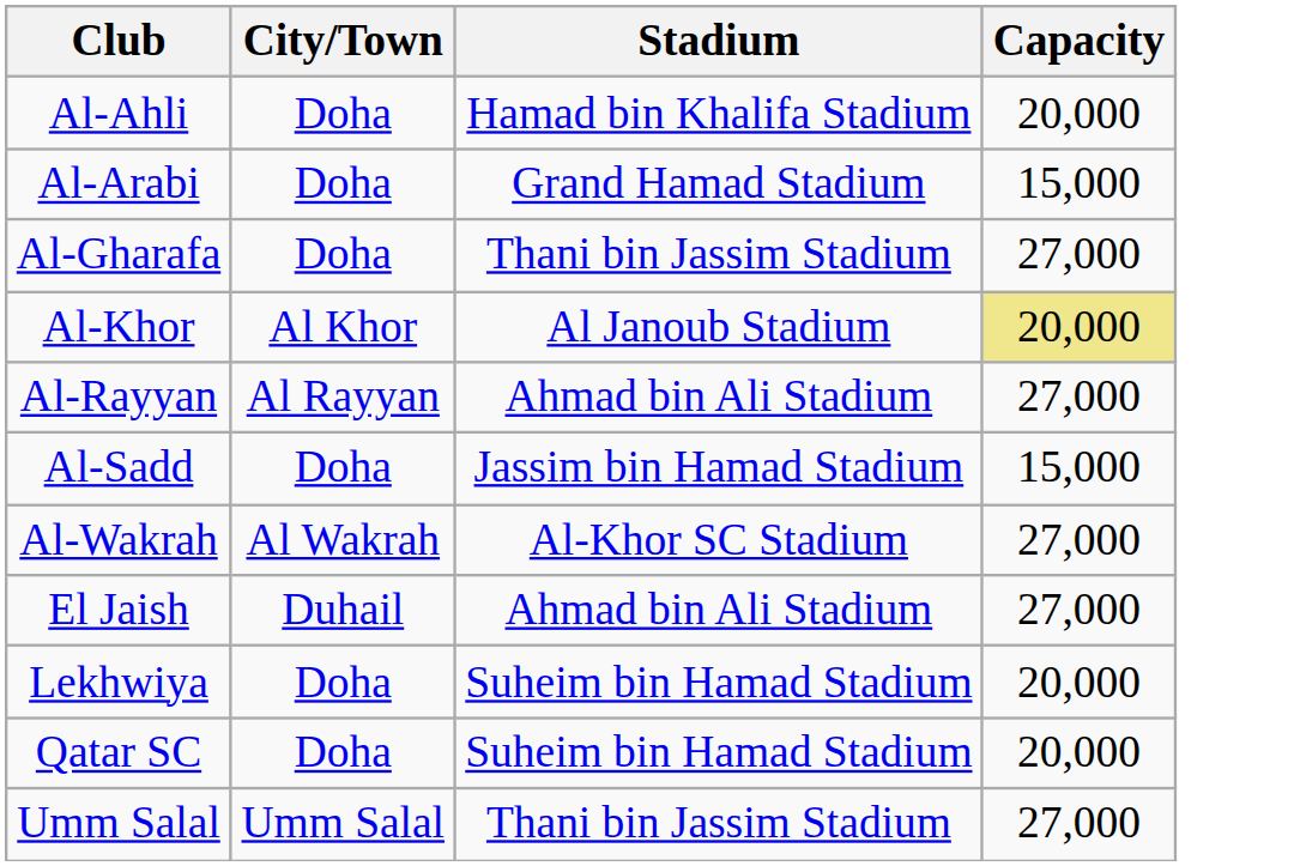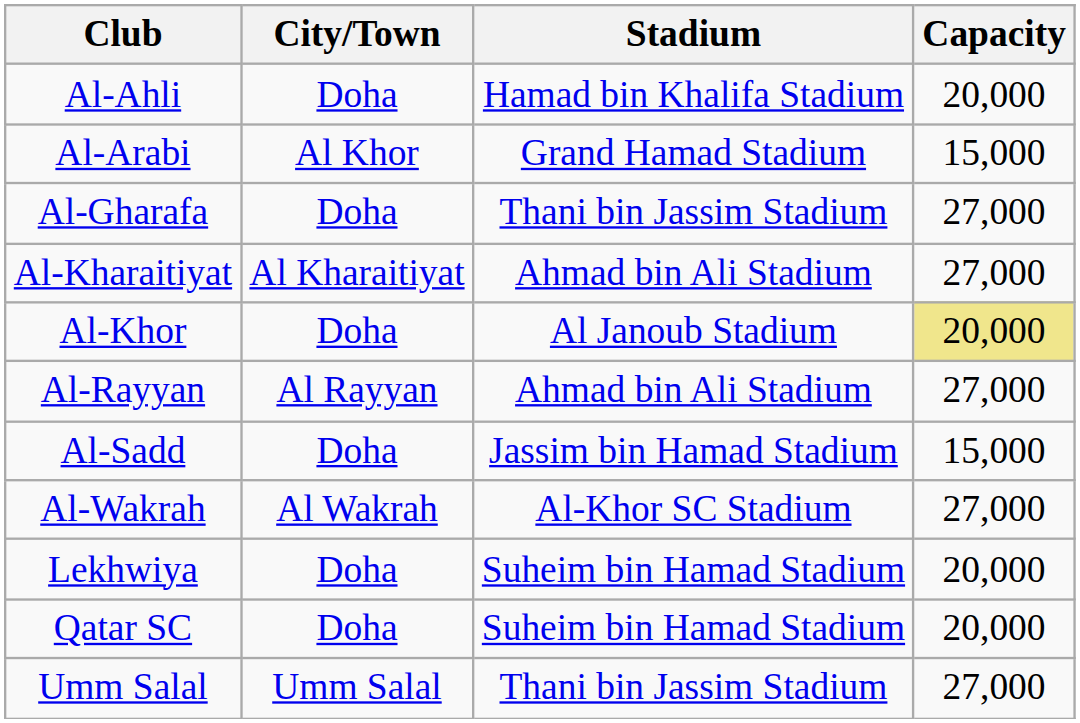Al-Arabi | City/Town: Doha -> Al Khor
+ row: Al-Kharaitiyat | Al Kharaitiyat | Ahmad bin Ali Stadium | 27,000
Al-Khor | City/Town: Al Khor -> Doha
- row: El Jaish | Duhail | Ahmad bin Ali Stadium | 27,000
